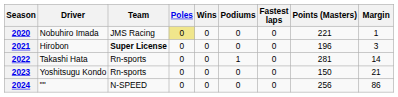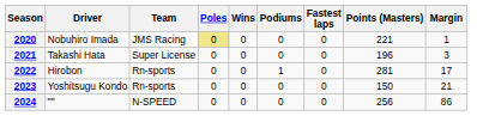2021 | Driver: Hirobon -> Takashi Hata
2021 | Team: bold -> normal
2022 | Driver: Takashi Hata -> Hirobon
2022 | Margin: 14 -> 17
